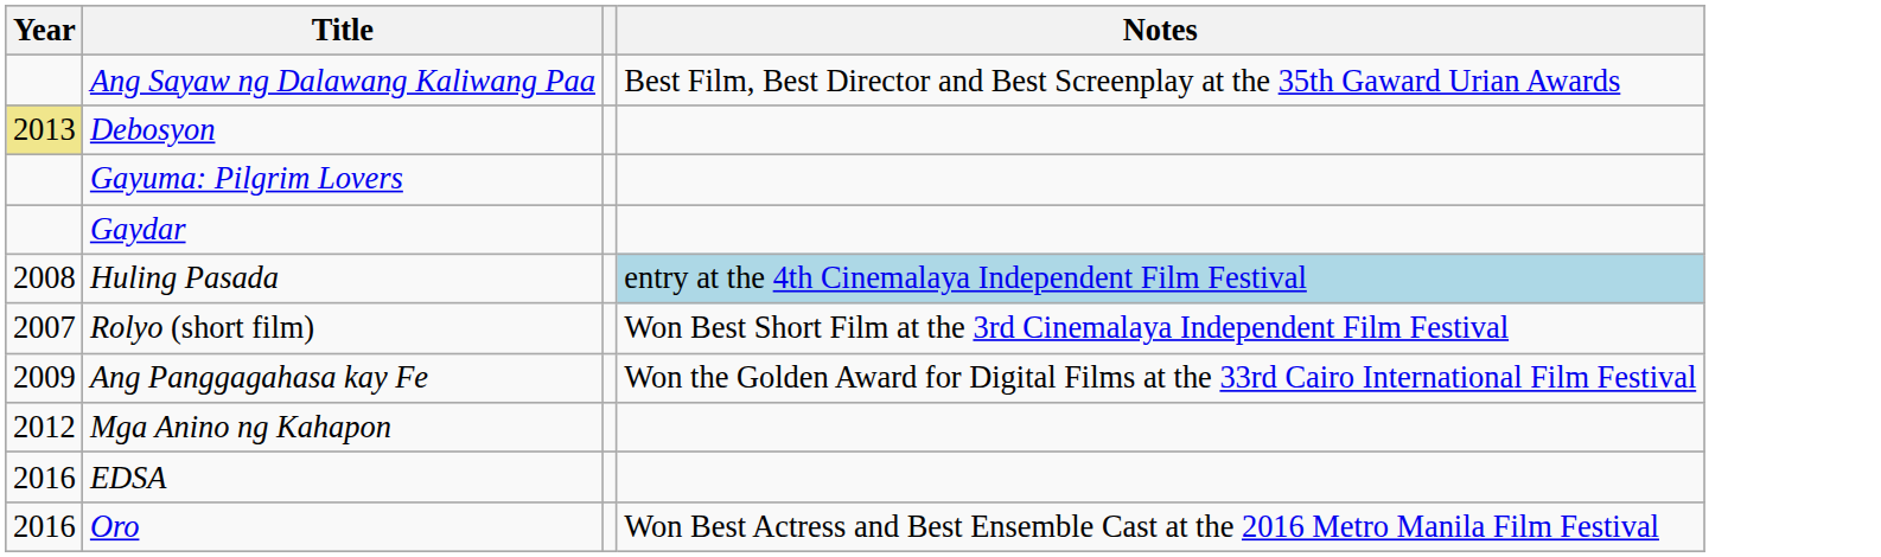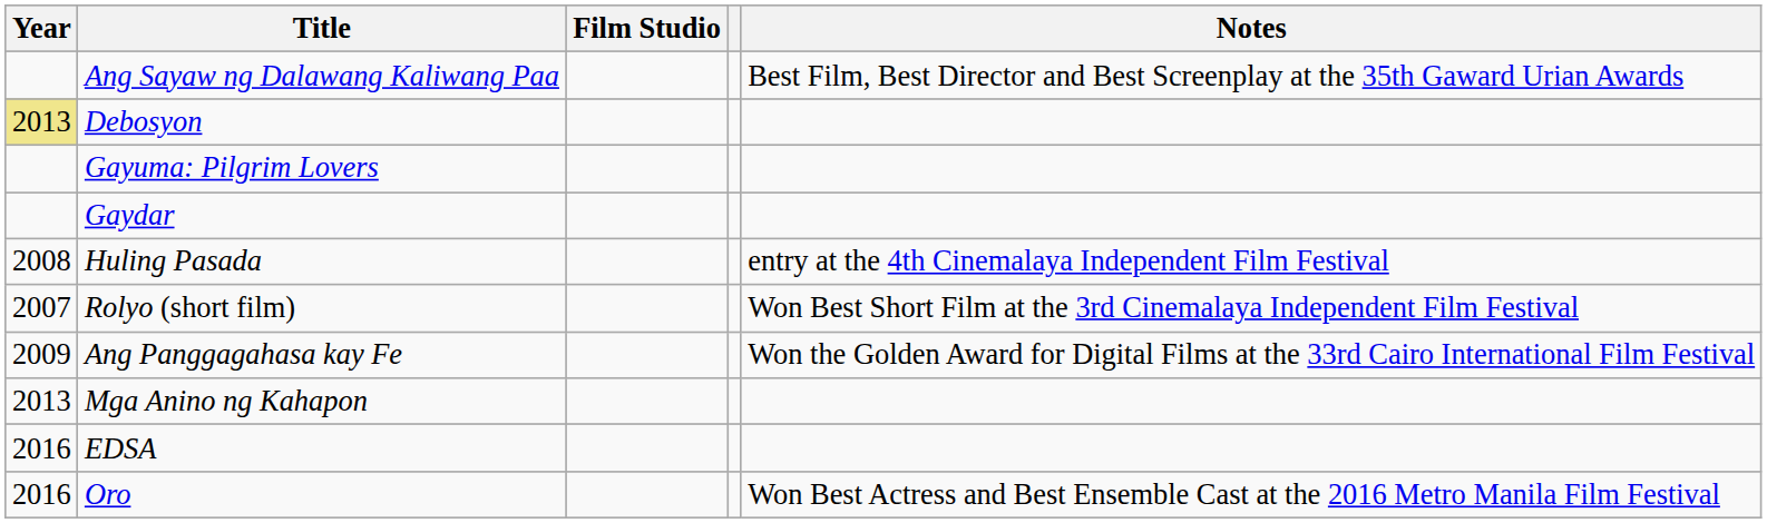+ column: Film Studio
Huling Pasada | Notes: lightblue background -> no background
Mga Anino ng Kahapon | Year: 2012 -> 2013
